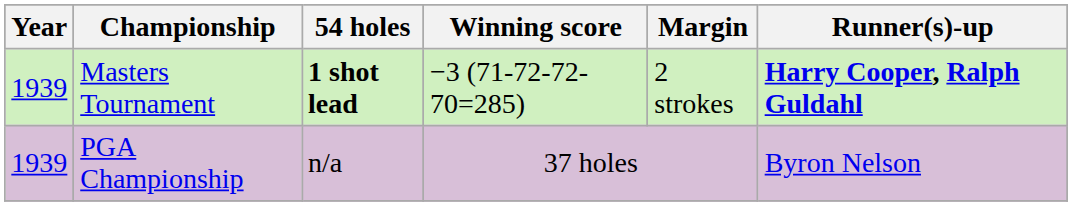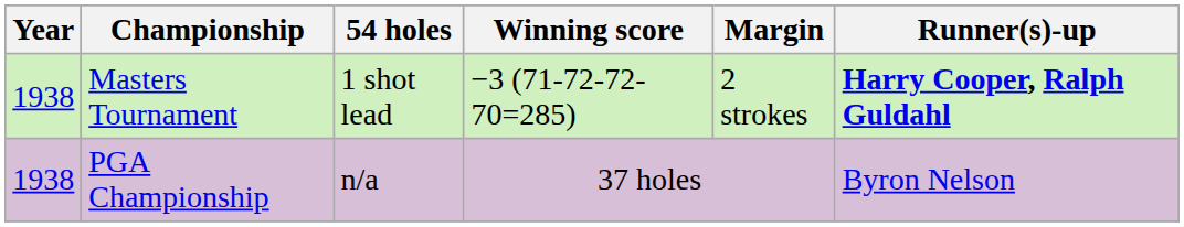Masters Tournament | Year: 1939 -> 1938
Masters Tournament | 54 holes: bold -> normal
PGA Championship | Year: 1939 -> 1938
